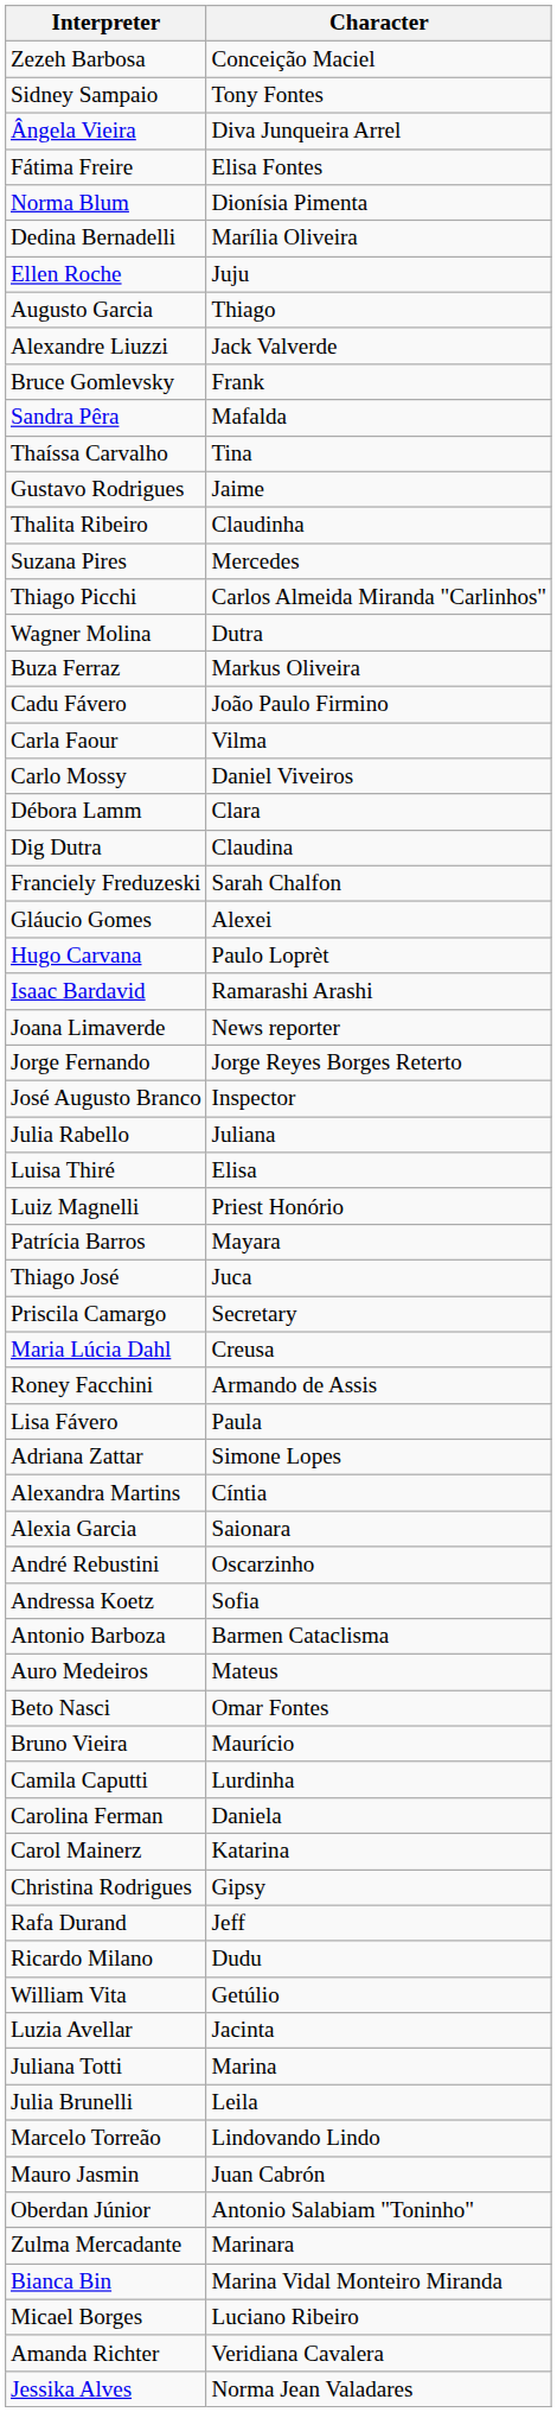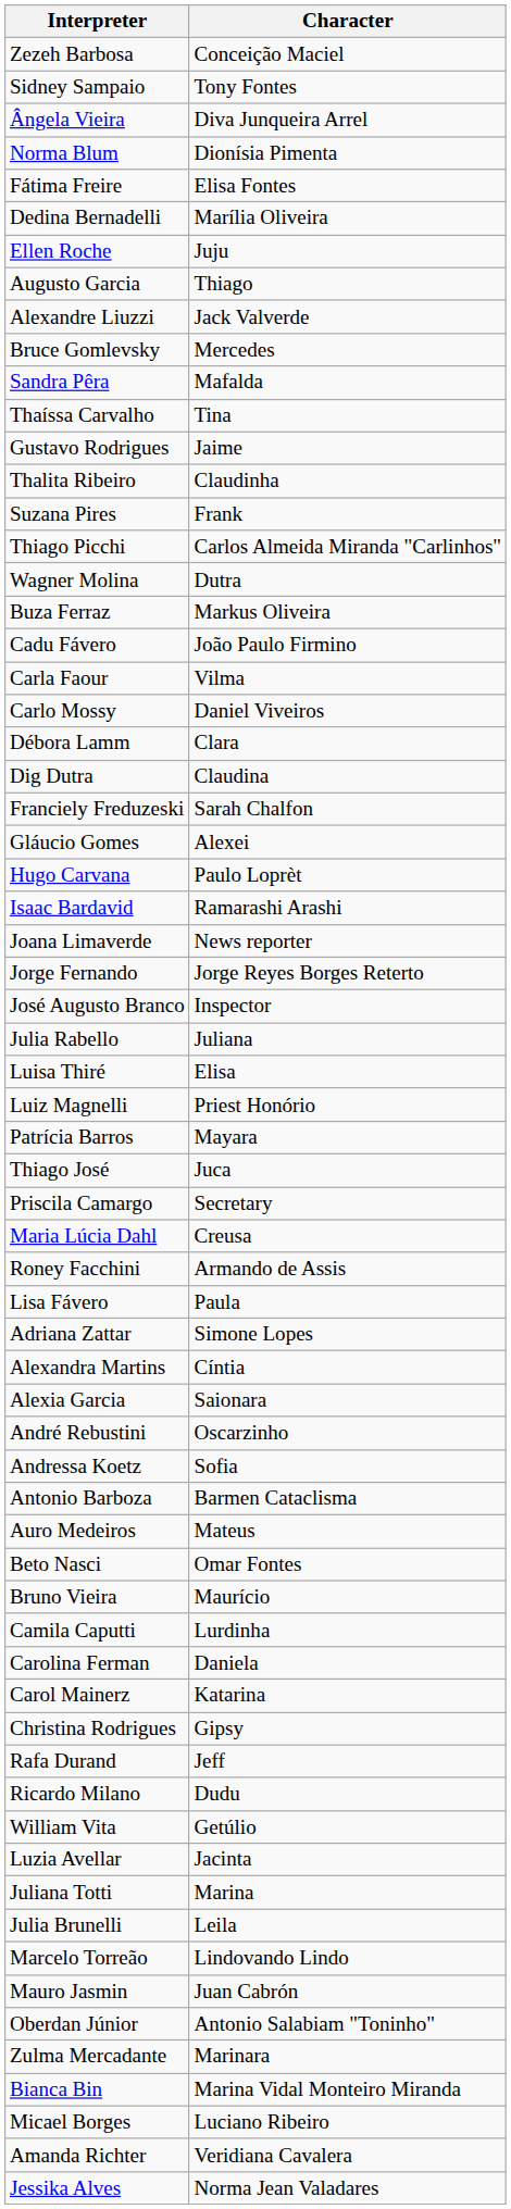rows swapped: Norma Blum <-> Fátima Freire
Bruce Gomlevsky | Character: Frank -> Mercedes
Suzana Pires | Character: Mercedes -> Frank
